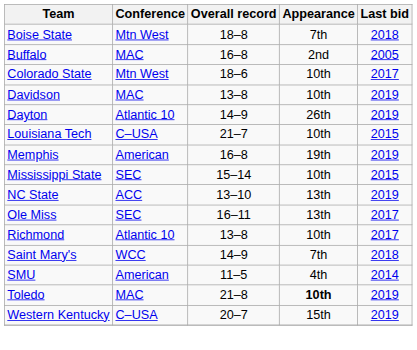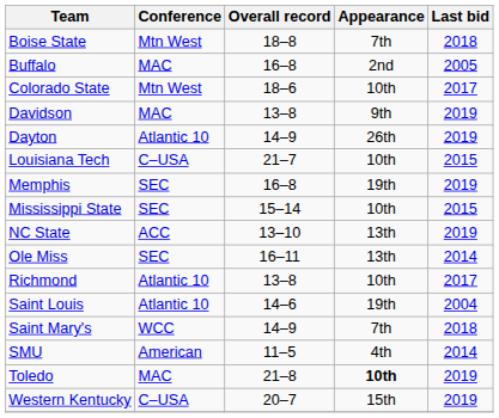Davidson | Appearance: 10th -> 9th
Memphis | Conference: American -> SEC
Ole Miss | Last bid: 2017 -> 2014
+ row: Saint Louis | Atlantic 10 | 14–6 | 19th | 2004
